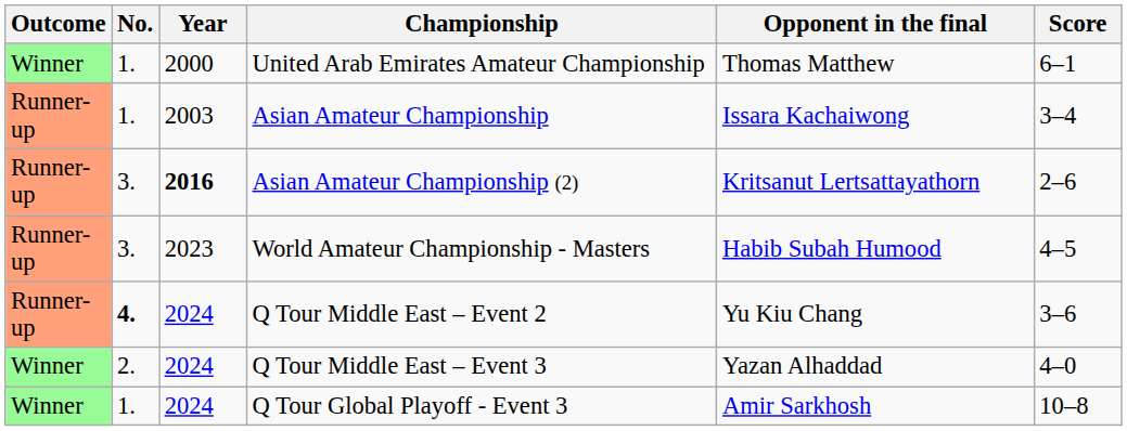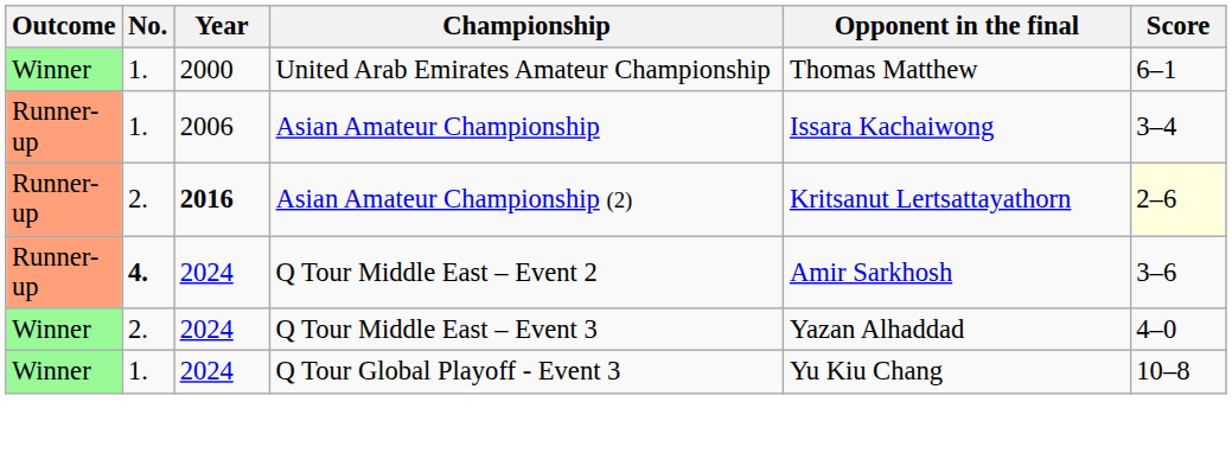Asian Amateur Championship | Year: 2003 -> 2006
Asian Amateur Championship (2) | No.: 3. -> 2.
Asian Amateur Championship (2) | Score: no background -> lightyellow background
- row: Runner-up | 3. | 2023 | World Amateur Championship - Masters | Habib Subah Humood | 4–5
Q Tour Middle East – Event 2 | Opponent in the final: Yu Kiu Chang -> Amir Sarkhosh
Q Tour Global Playoff - Event 3 | Opponent in the final: Amir Sarkhosh -> Yu Kiu Chang
